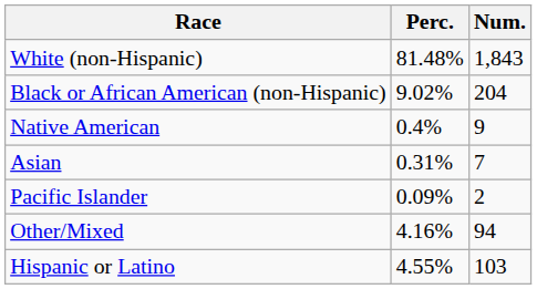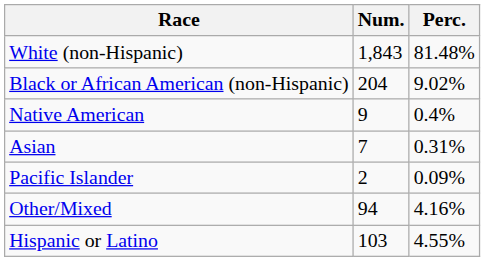columns swapped: Num. <-> Perc.
